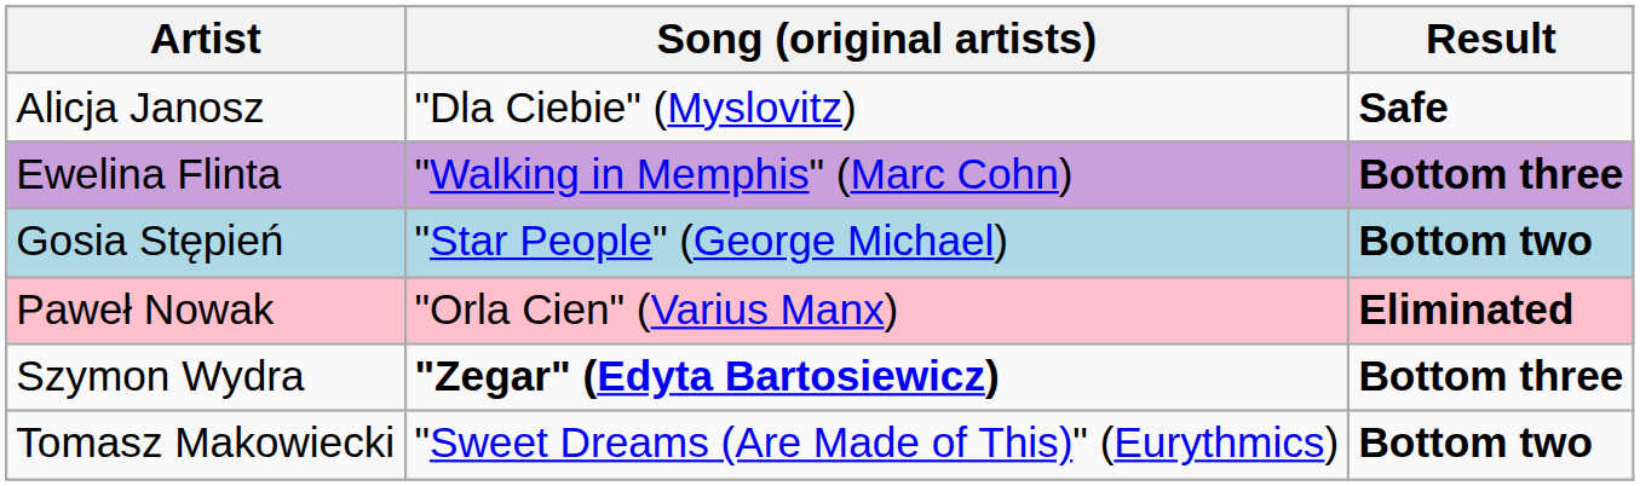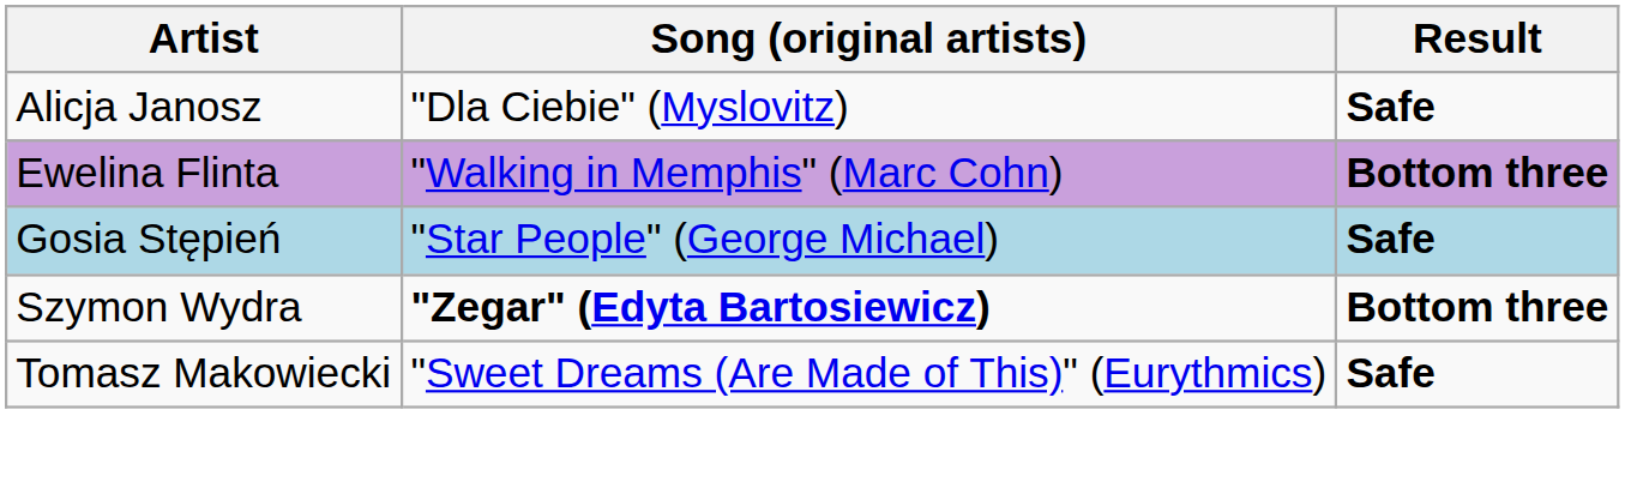Gosia Stępień | Result: Bottom two -> Safe
- row: Paweł Nowak | "Orla Cien" (Varius Manx) | Eliminated
Tomasz Makowiecki | Result: Bottom two -> Safe
